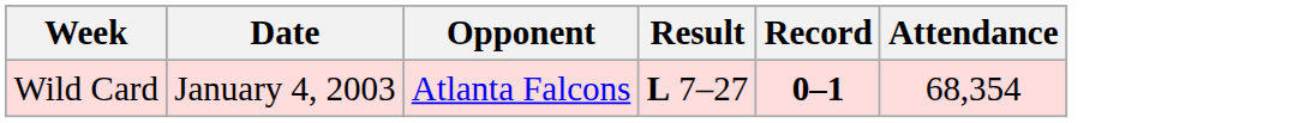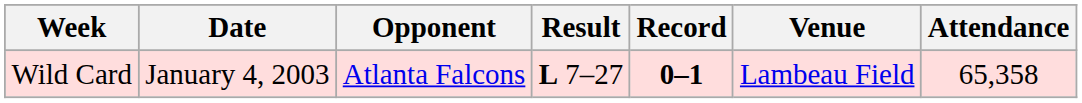+ column: Venue | Lambeau Field
Wild Card | Attendance: 68,354 -> 65,358
